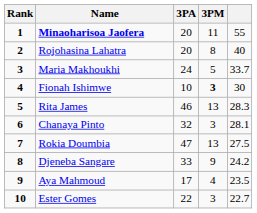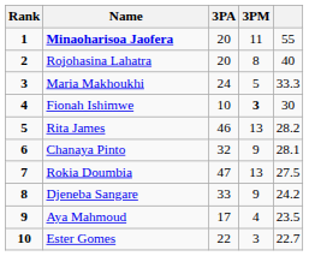Maria Makhoukhi | column 5: 33.7 -> 33.3
Rita James | column 5: 28.3 -> 28.2
Chanaya Pinto | 3PM: 3 -> 9
